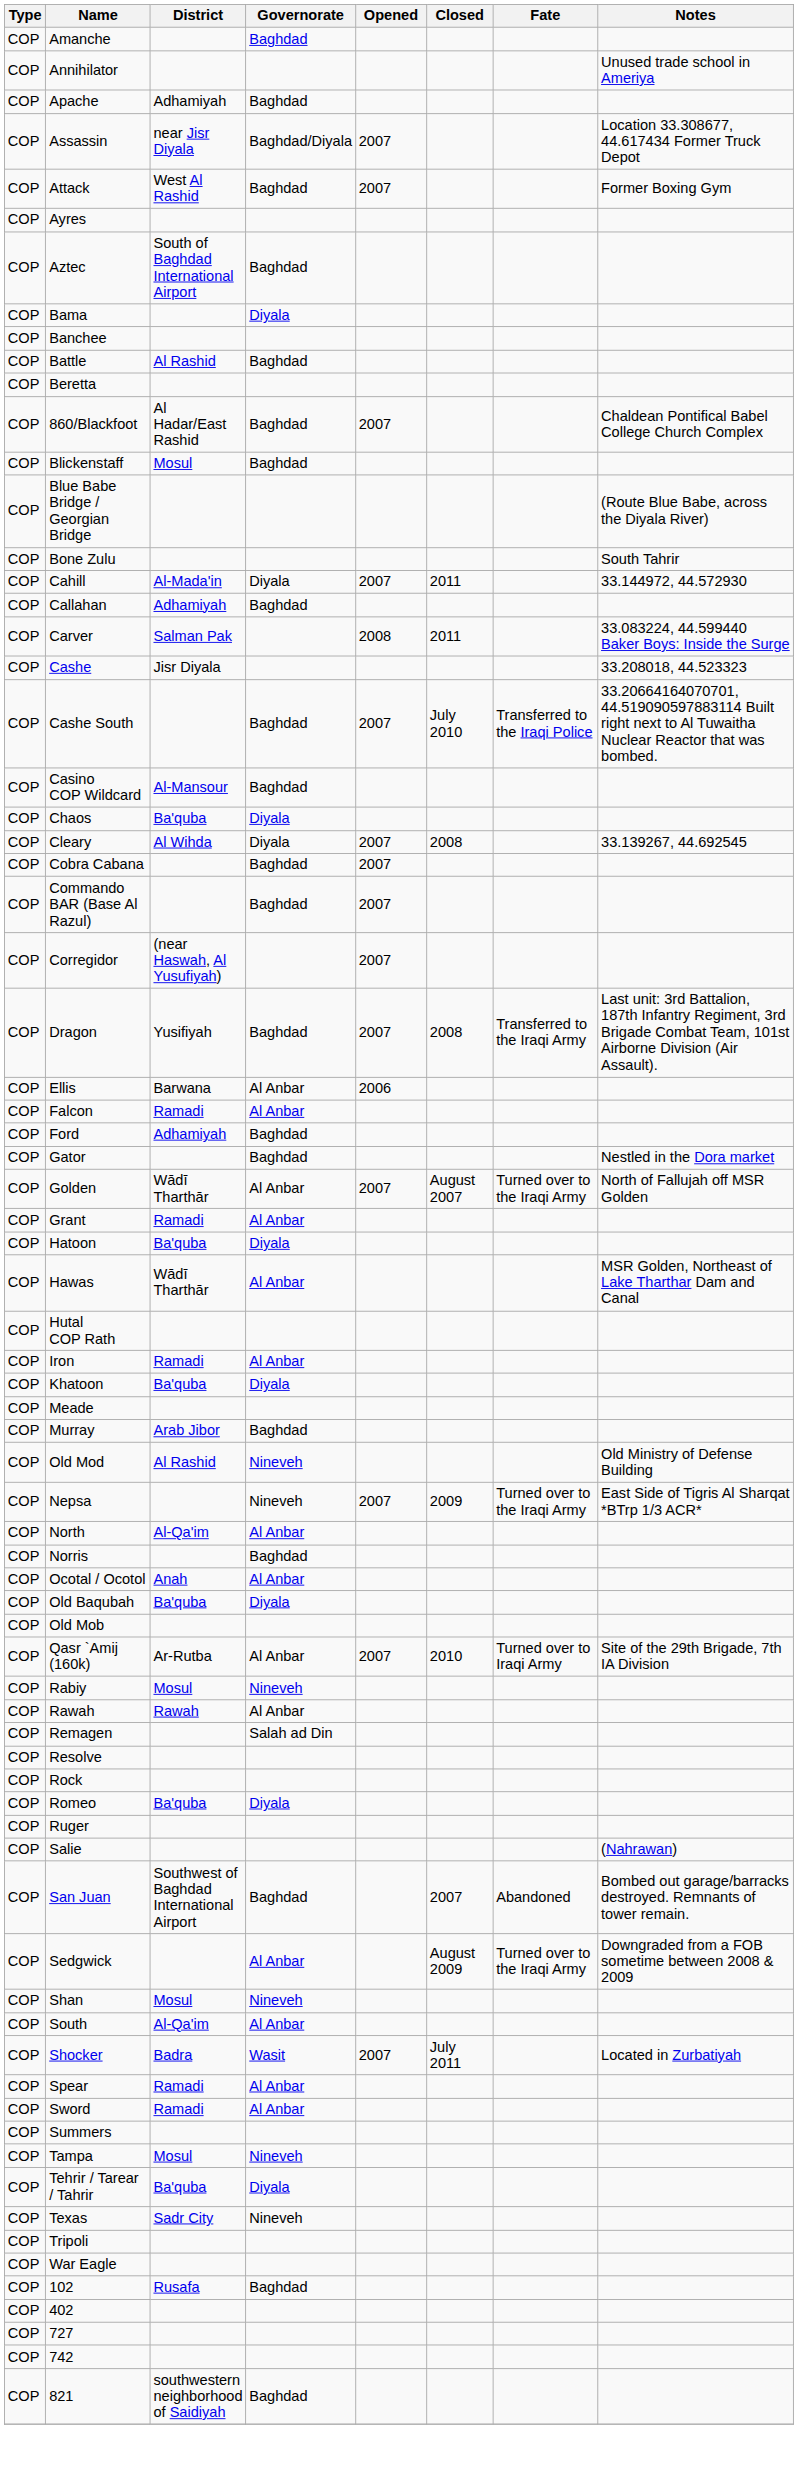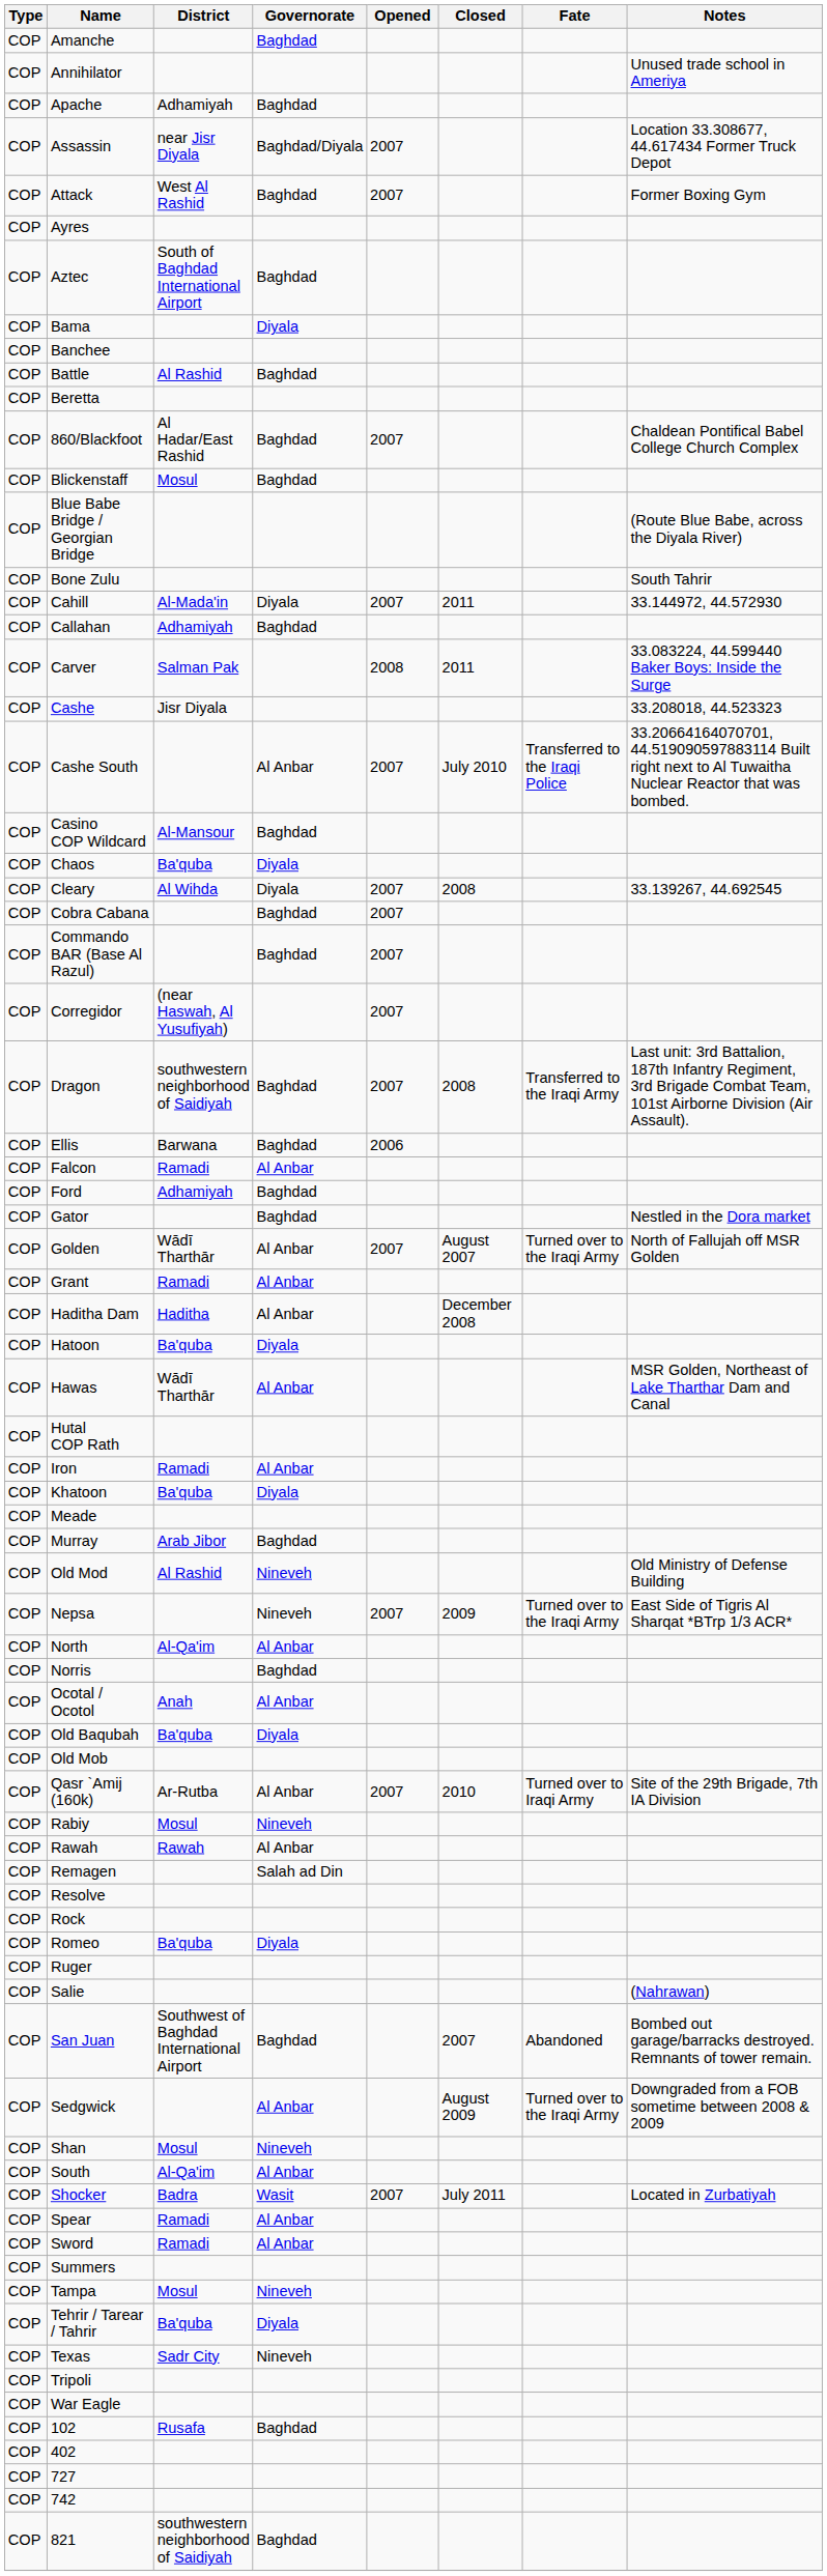Cashe South | Governorate: Baghdad -> Al Anbar
Dragon | District: Yusifiyah -> southwestern neighborhood of Saidiyah
Ellis | Governorate: Al Anbar -> Baghdad
+ row: COP | Haditha Dam | Haditha | Al Anbar | December 2008
